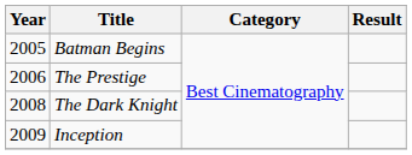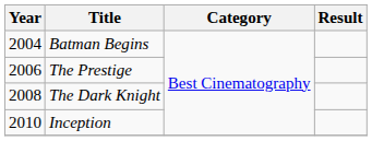Batman Begins | Year: 2005 -> 2004
Inception | Year: 2009 -> 2010
